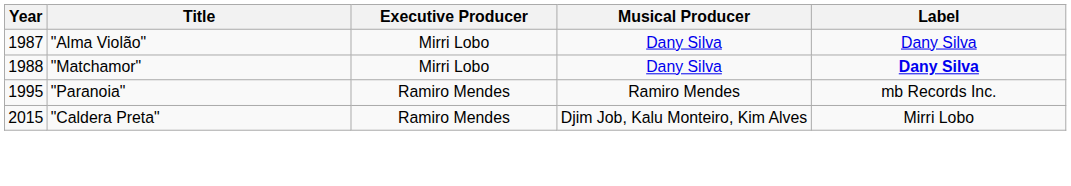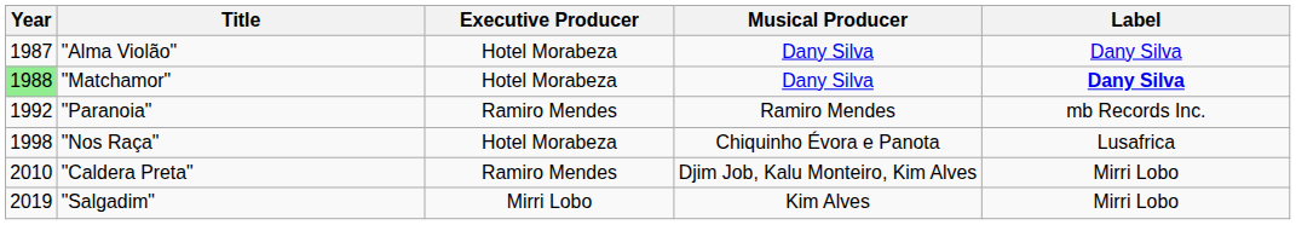"Alma Violão" | Executive Producer: Mirri Lobo -> Hotel Morabeza
"Matchamor" | Year: no background -> lightgreen background
"Matchamor" | Executive Producer: Mirri Lobo -> Hotel Morabeza
"Paranoia" | Year: 1995 -> 1992
+ row: 1998 | "Nos Raça" | Hotel Morabeza | Chiquinho Évora e Panota | Lusafrica
"Caldera Preta" | Year: 2015 -> 2010
+ row: 2019 | "Salgadim" | Mirri Lobo | Kim Alves | Mirri Lobo
